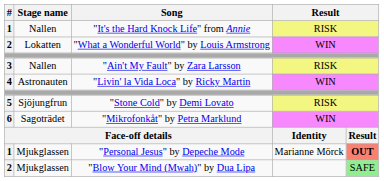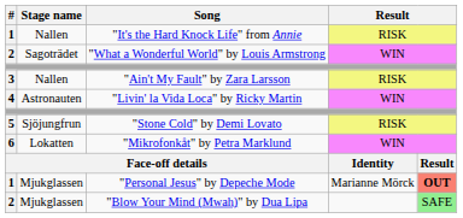"What a Wonderful World" by Louis Armstrong | Stage name: Lokatten -> Sagoträdet
"Mikrofonkåt" by Petra Marklund | Stage name: Sagoträdet -> Lokatten
